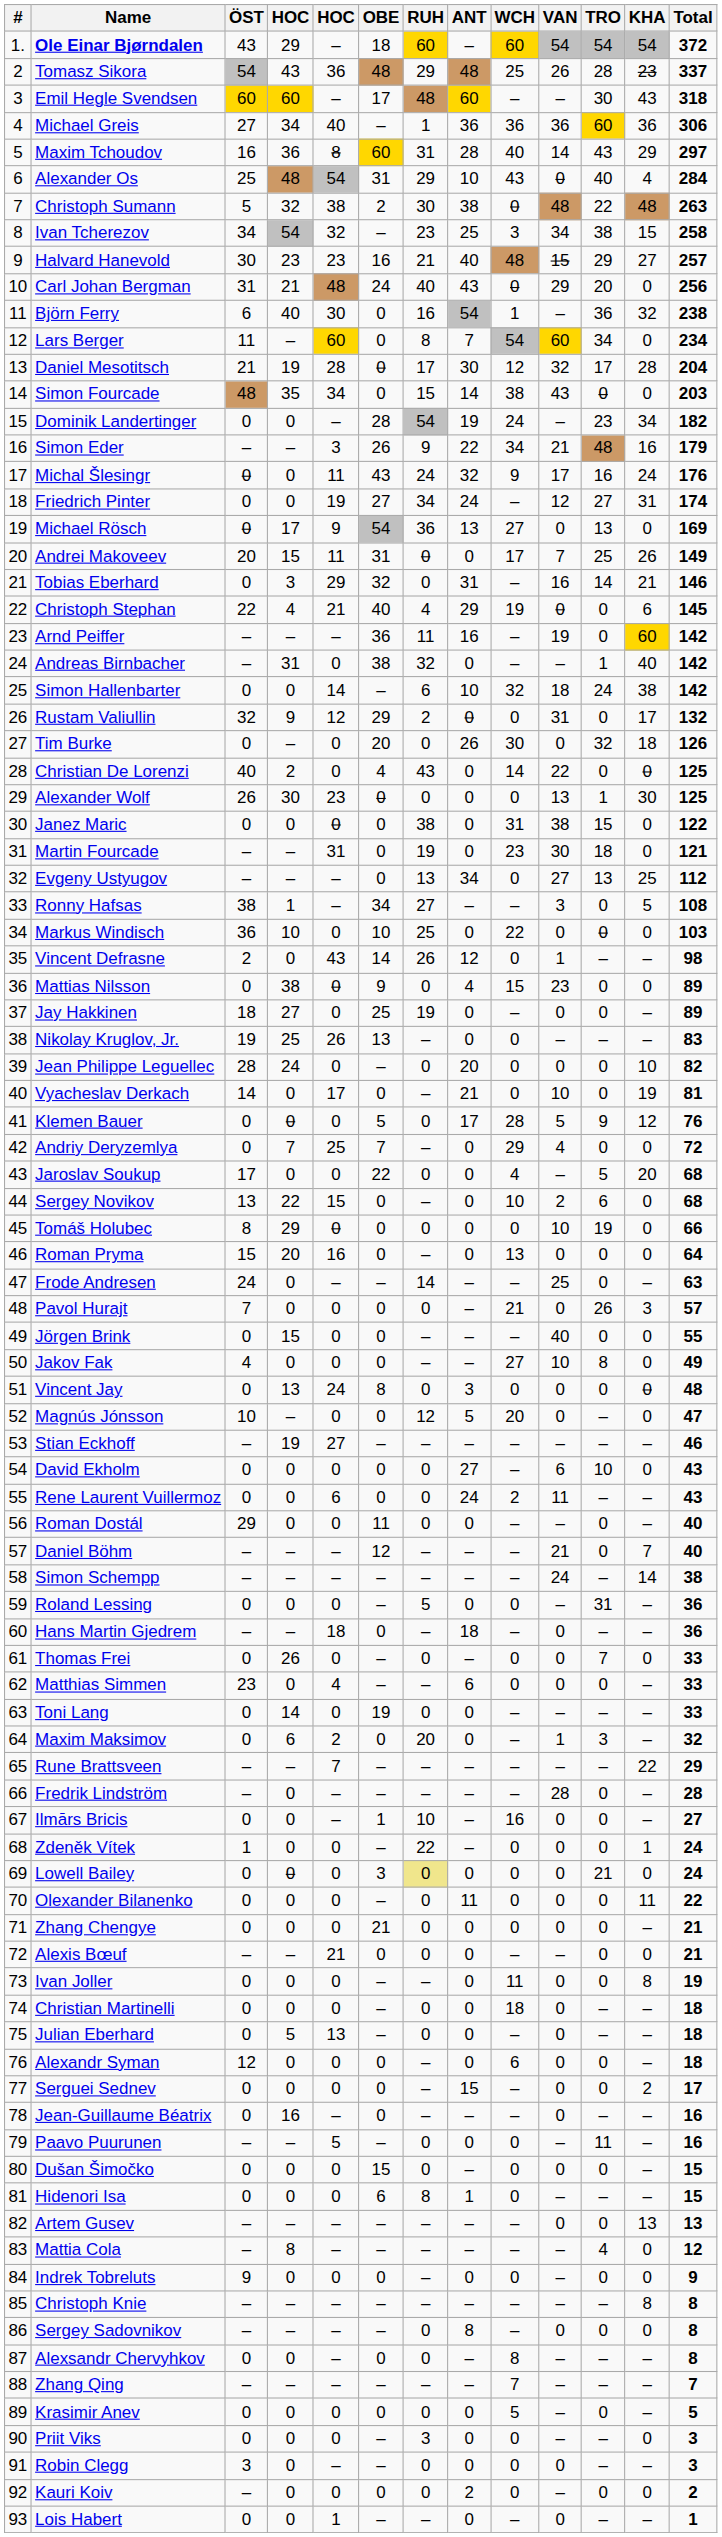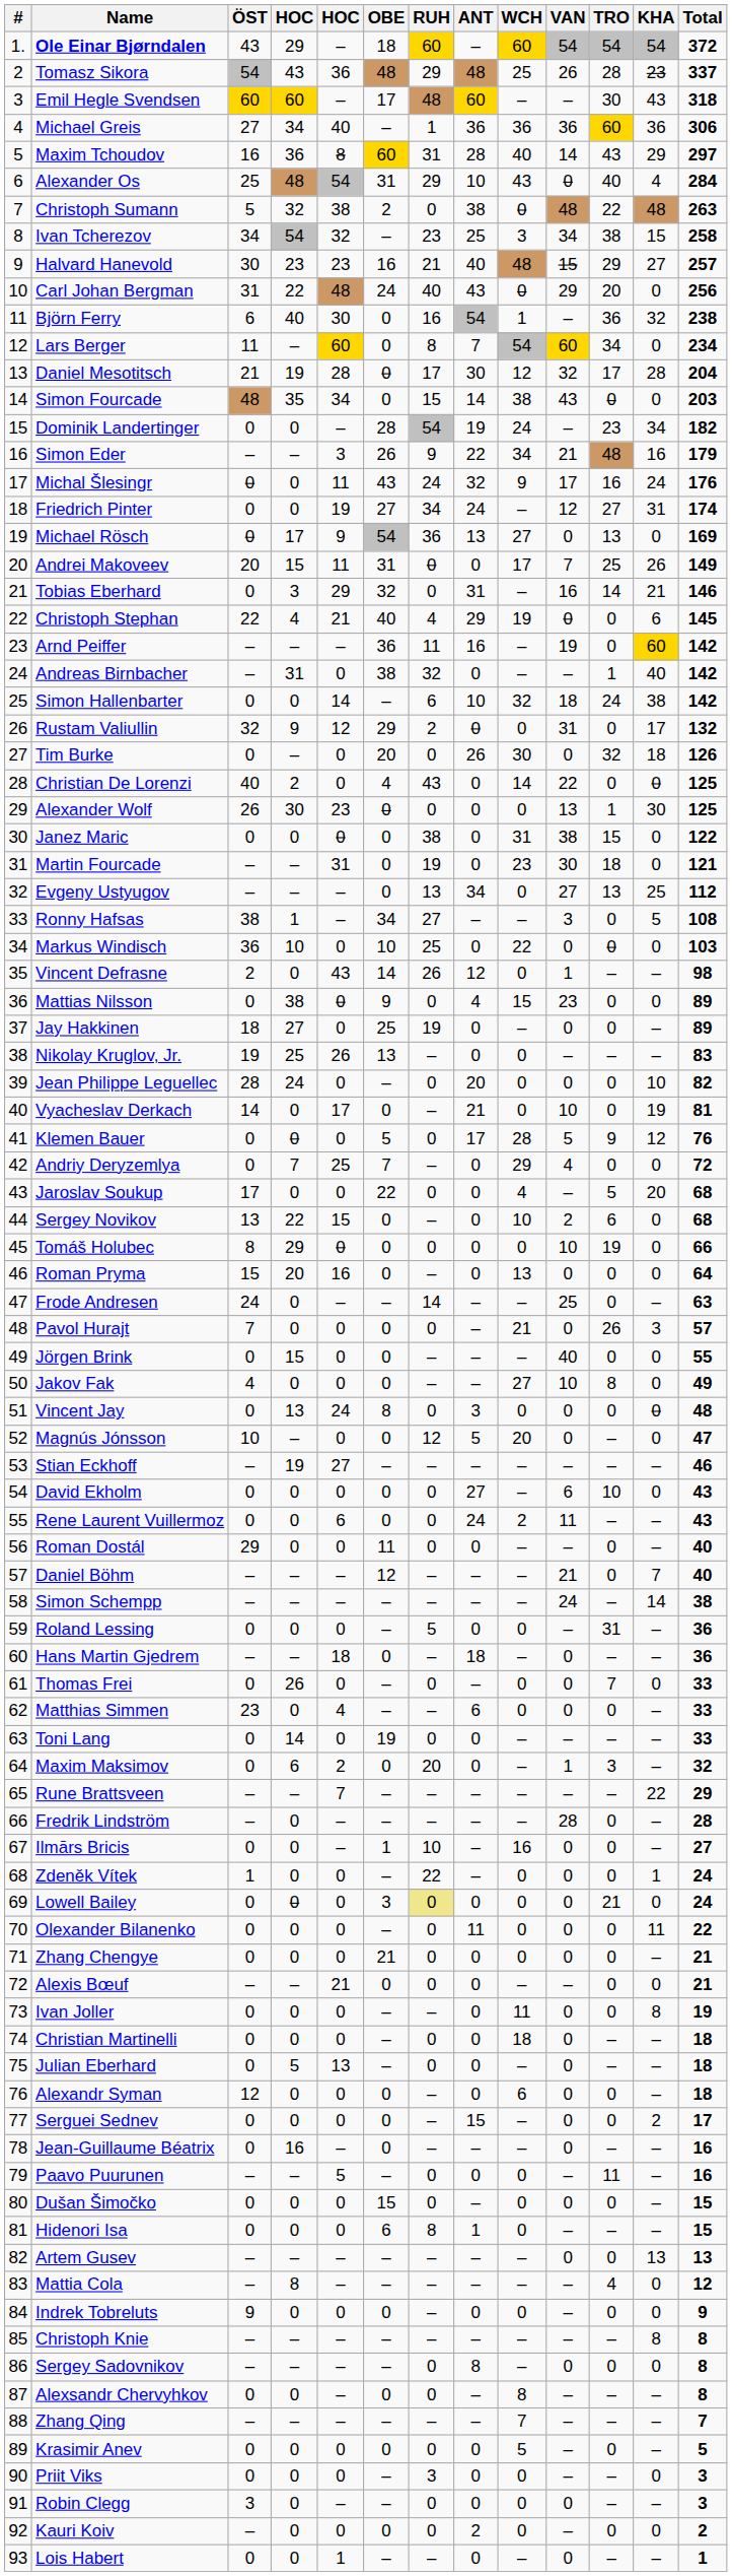Christoph Sumann | RUH: 30 -> 0
Carl Johan Bergman | column 4: 21 -> 22
